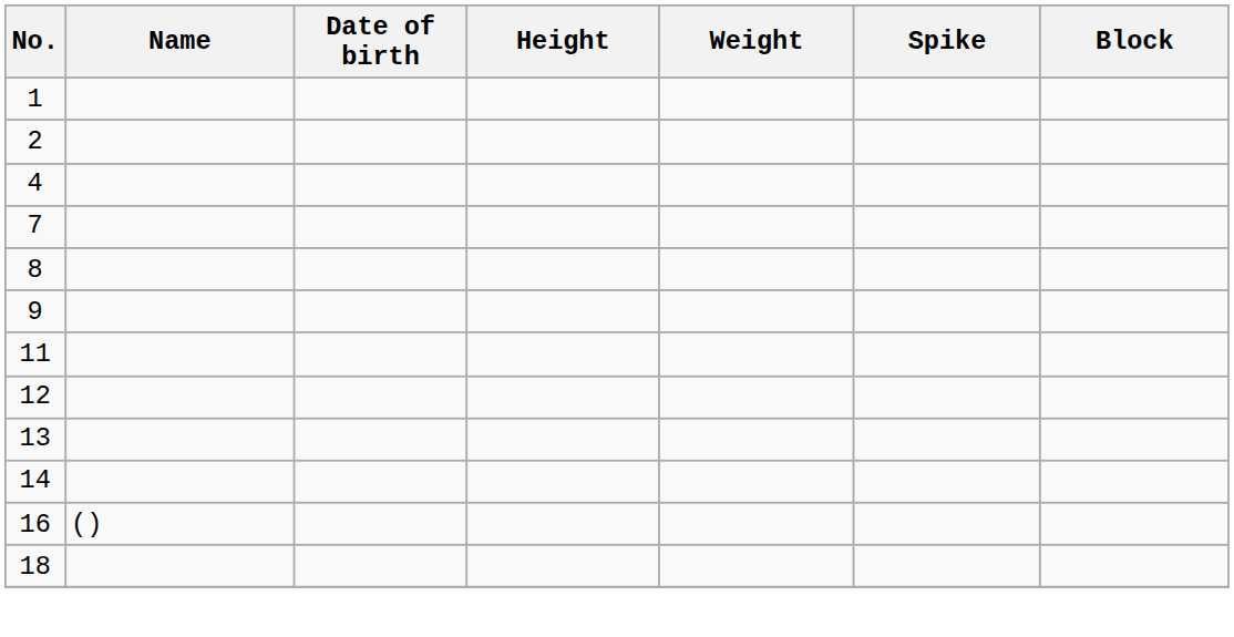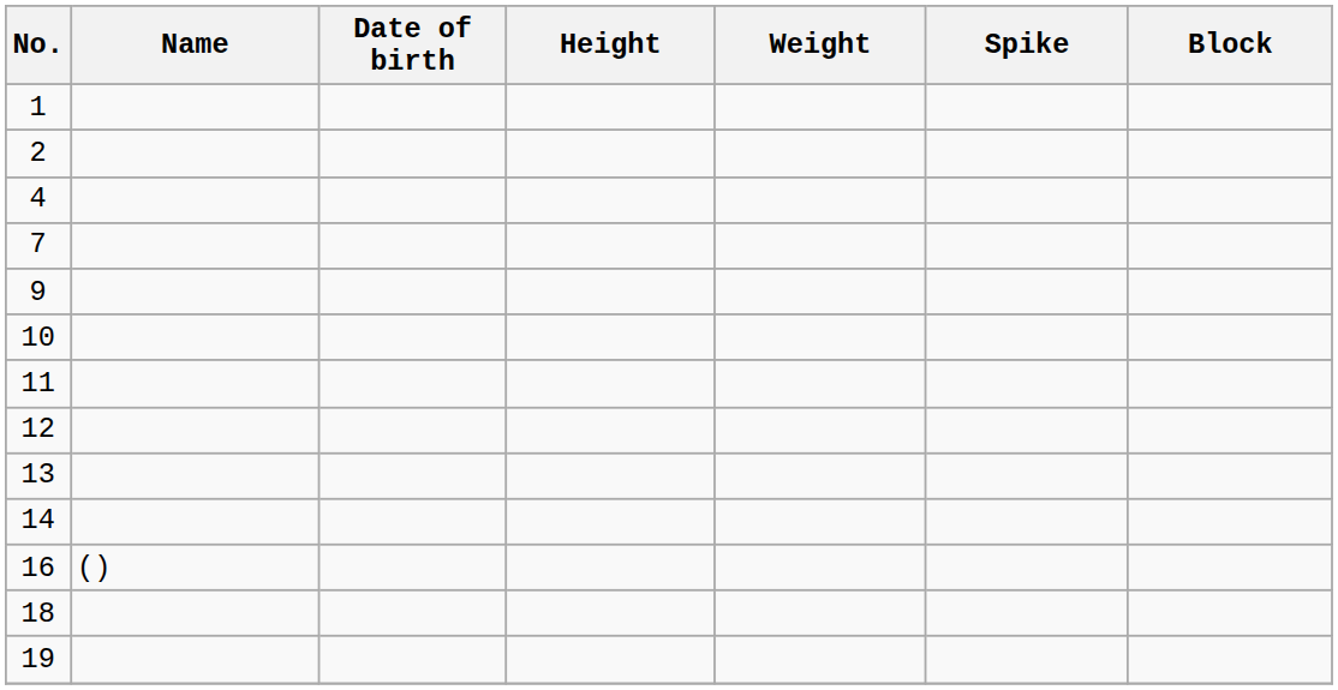- row: 8
+ row: 10
+ row: 19
